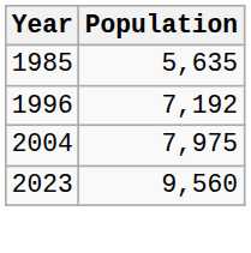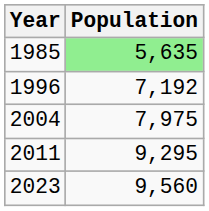1985 | Population: no background -> lightgreen background
+ row: 2011 | 9,295
